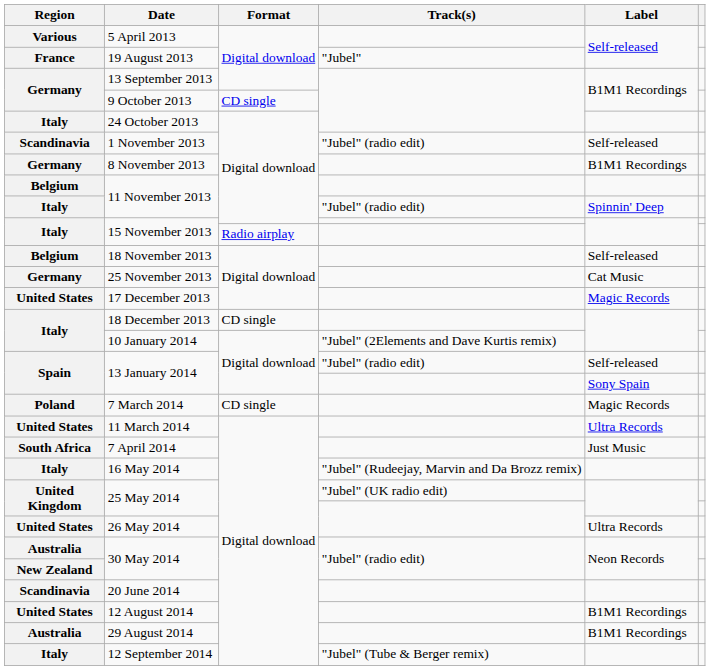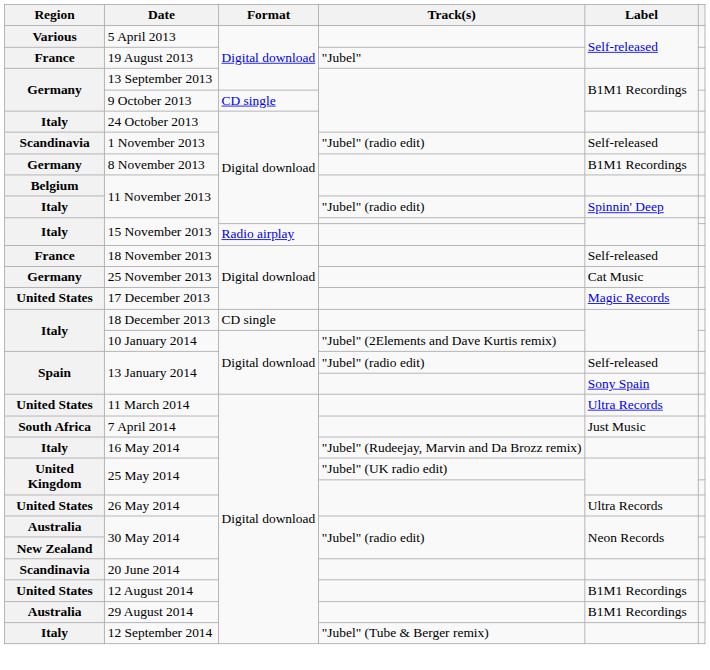18 November 2013 | Region: Belgium -> France
- row: Poland | 7 March 2014 | CD single | Magic Records
